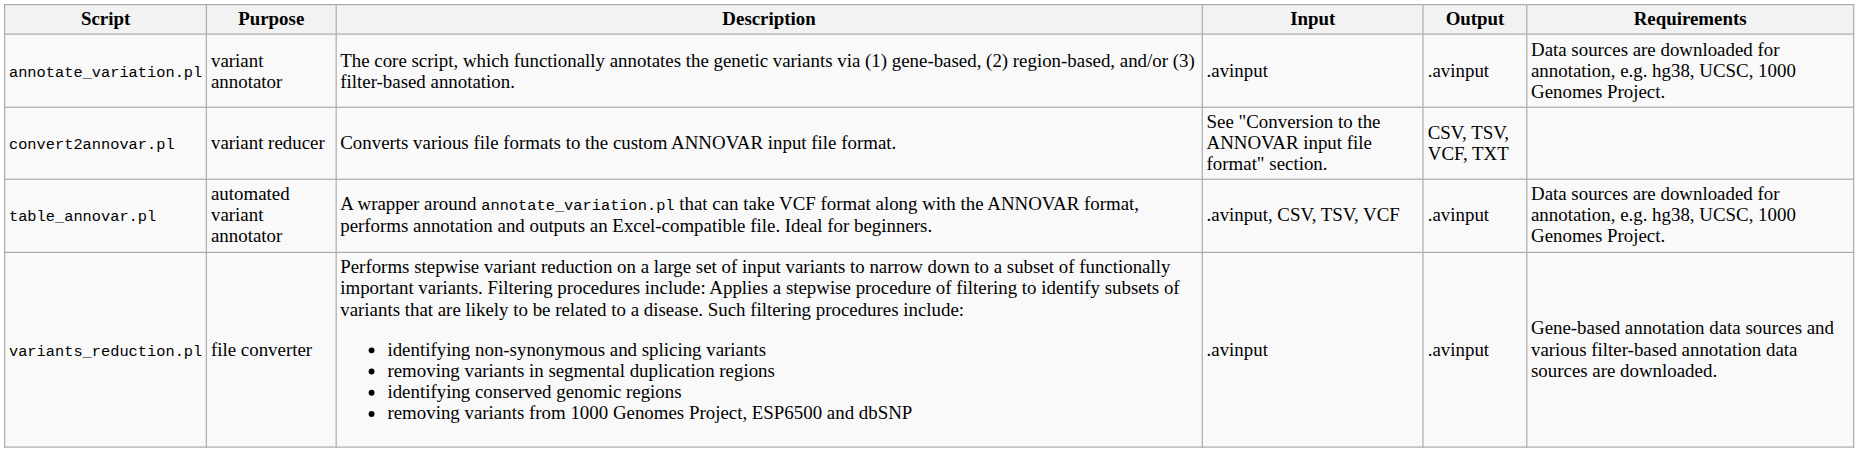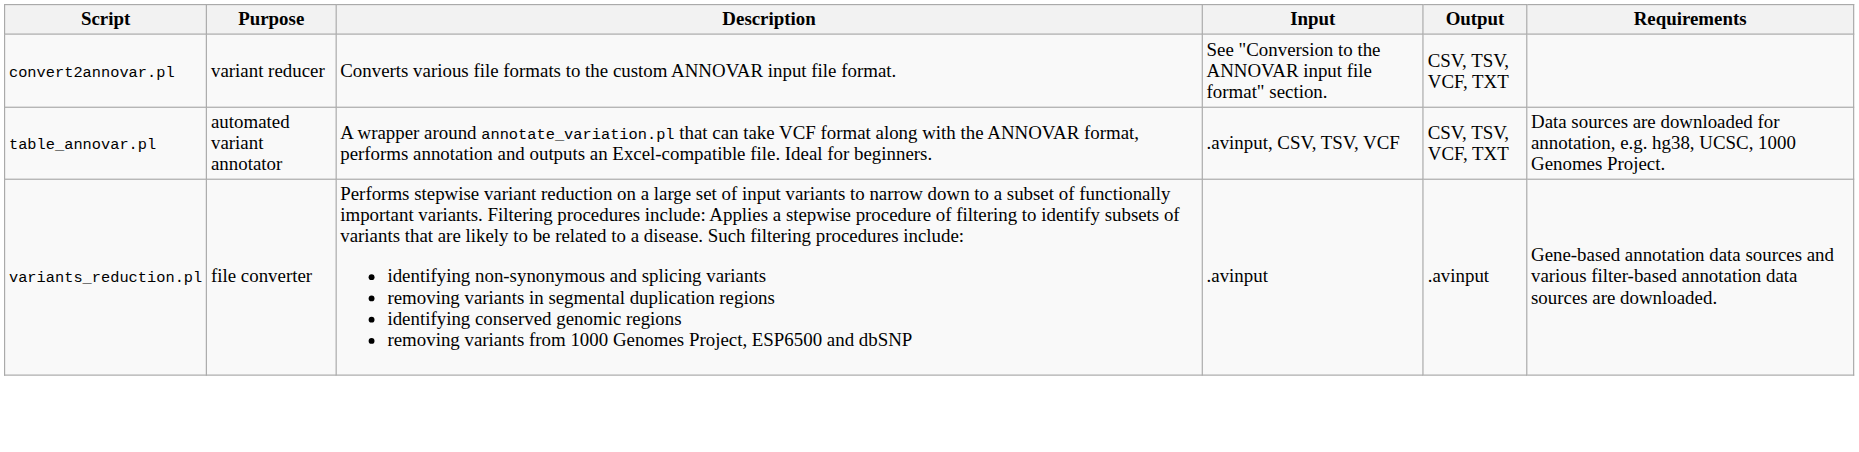- row: annotate_variation.pl | variant annotator | The core script, which functionally annotates the genetic variants via (1) gene-based, (2) region-based, and/or (3) filter-based annotation. | .avinput | .avinput | Data sources are downloaded for annotation, e.g. hg38, UCSC, 1000 Genomes Project.
table_annovar.pl | Output: .avinput -> CSV, TSV, VCF, TXT
